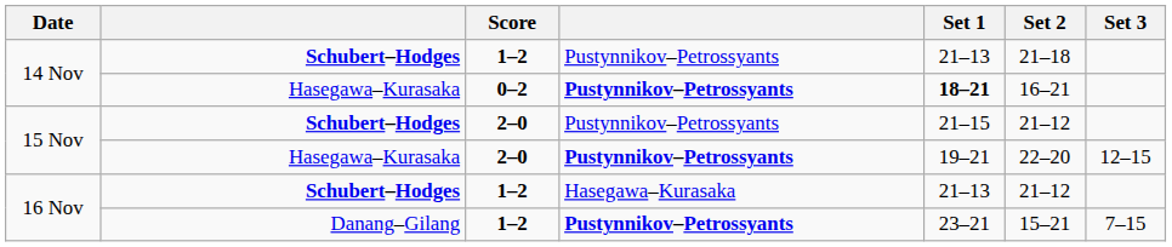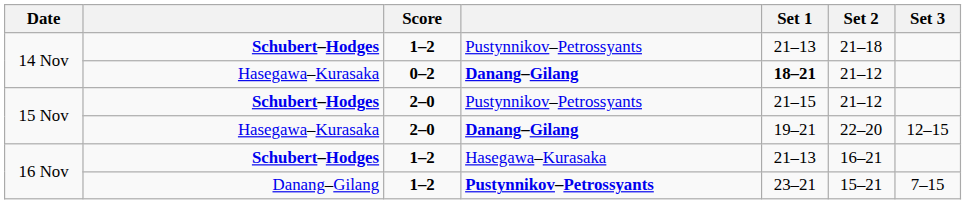14 Nov / Hasegawa–Kurasaka | column 4: Pustynnikov–Petrossyants -> Danang–Gilang
14 Nov / Hasegawa–Kurasaka | Set 2: 16–21 -> 21–12
15 Nov / Hasegawa–Kurasaka | column 4: Pustynnikov–Petrossyants -> Danang–Gilang
16 Nov / Schubert–Hodges | Set 2: 21–12 -> 16–21
